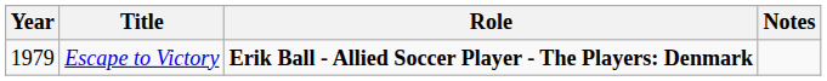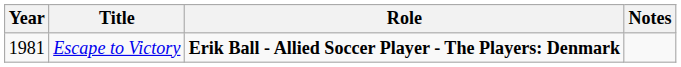Escape to Victory | Year: 1979 -> 1981
